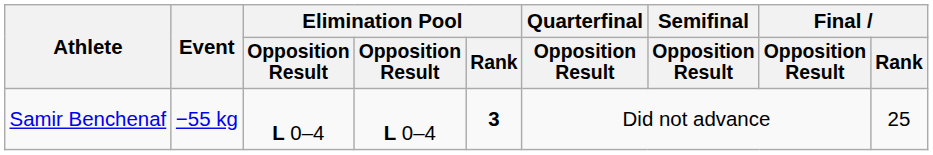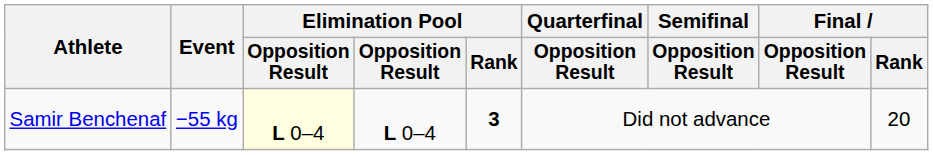Samir Benchenaf | column 3: no background -> lightyellow background
Samir Benchenaf | Final / Rank: 25 -> 20
